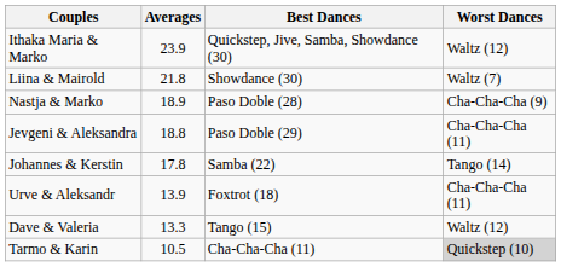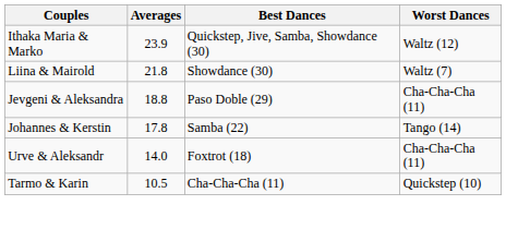- row: Nastja & Marko | 18.9 | Paso Doble (28) | Cha-Cha-Cha (9)
Urve & Aleksandr | Averages: 13.9 -> 14.0
- row: Dave & Valeria | 13.3 | Tango (15) | Waltz (12)
Tarmo & Karin | Worst Dances: lightgrey background -> no background
